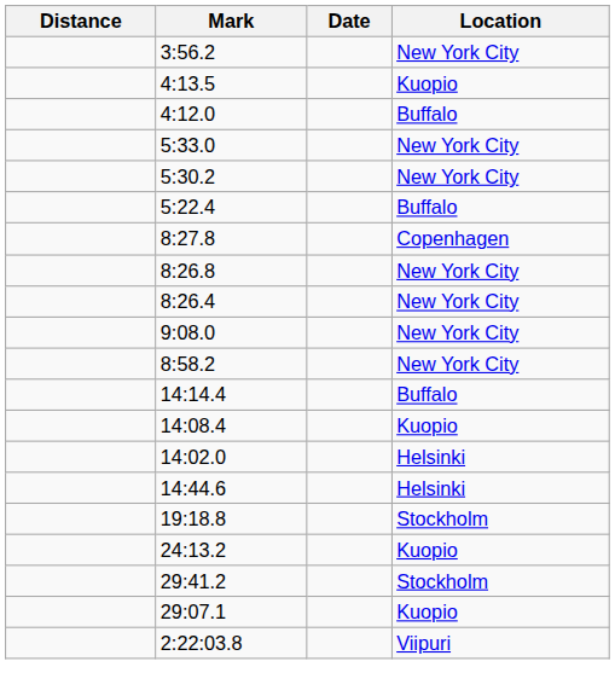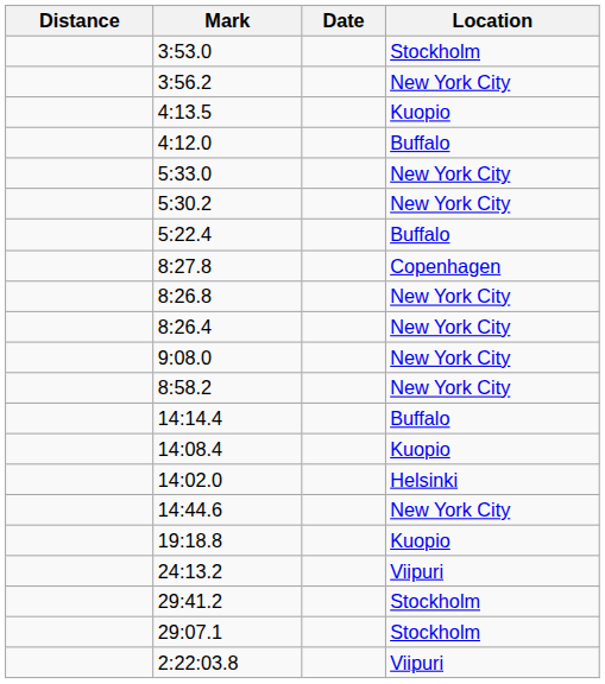+ row: 3:53.0 | Stockholm
14:44.6 | Location: Helsinki -> New York City
19:18.8 | Location: Stockholm -> Kuopio
24:13.2 | Location: Kuopio -> Viipuri
29:07.1 | Location: Kuopio -> Stockholm
